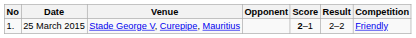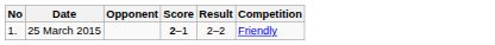- column: Venue | Stade George V, Curepipe, Mauritius
